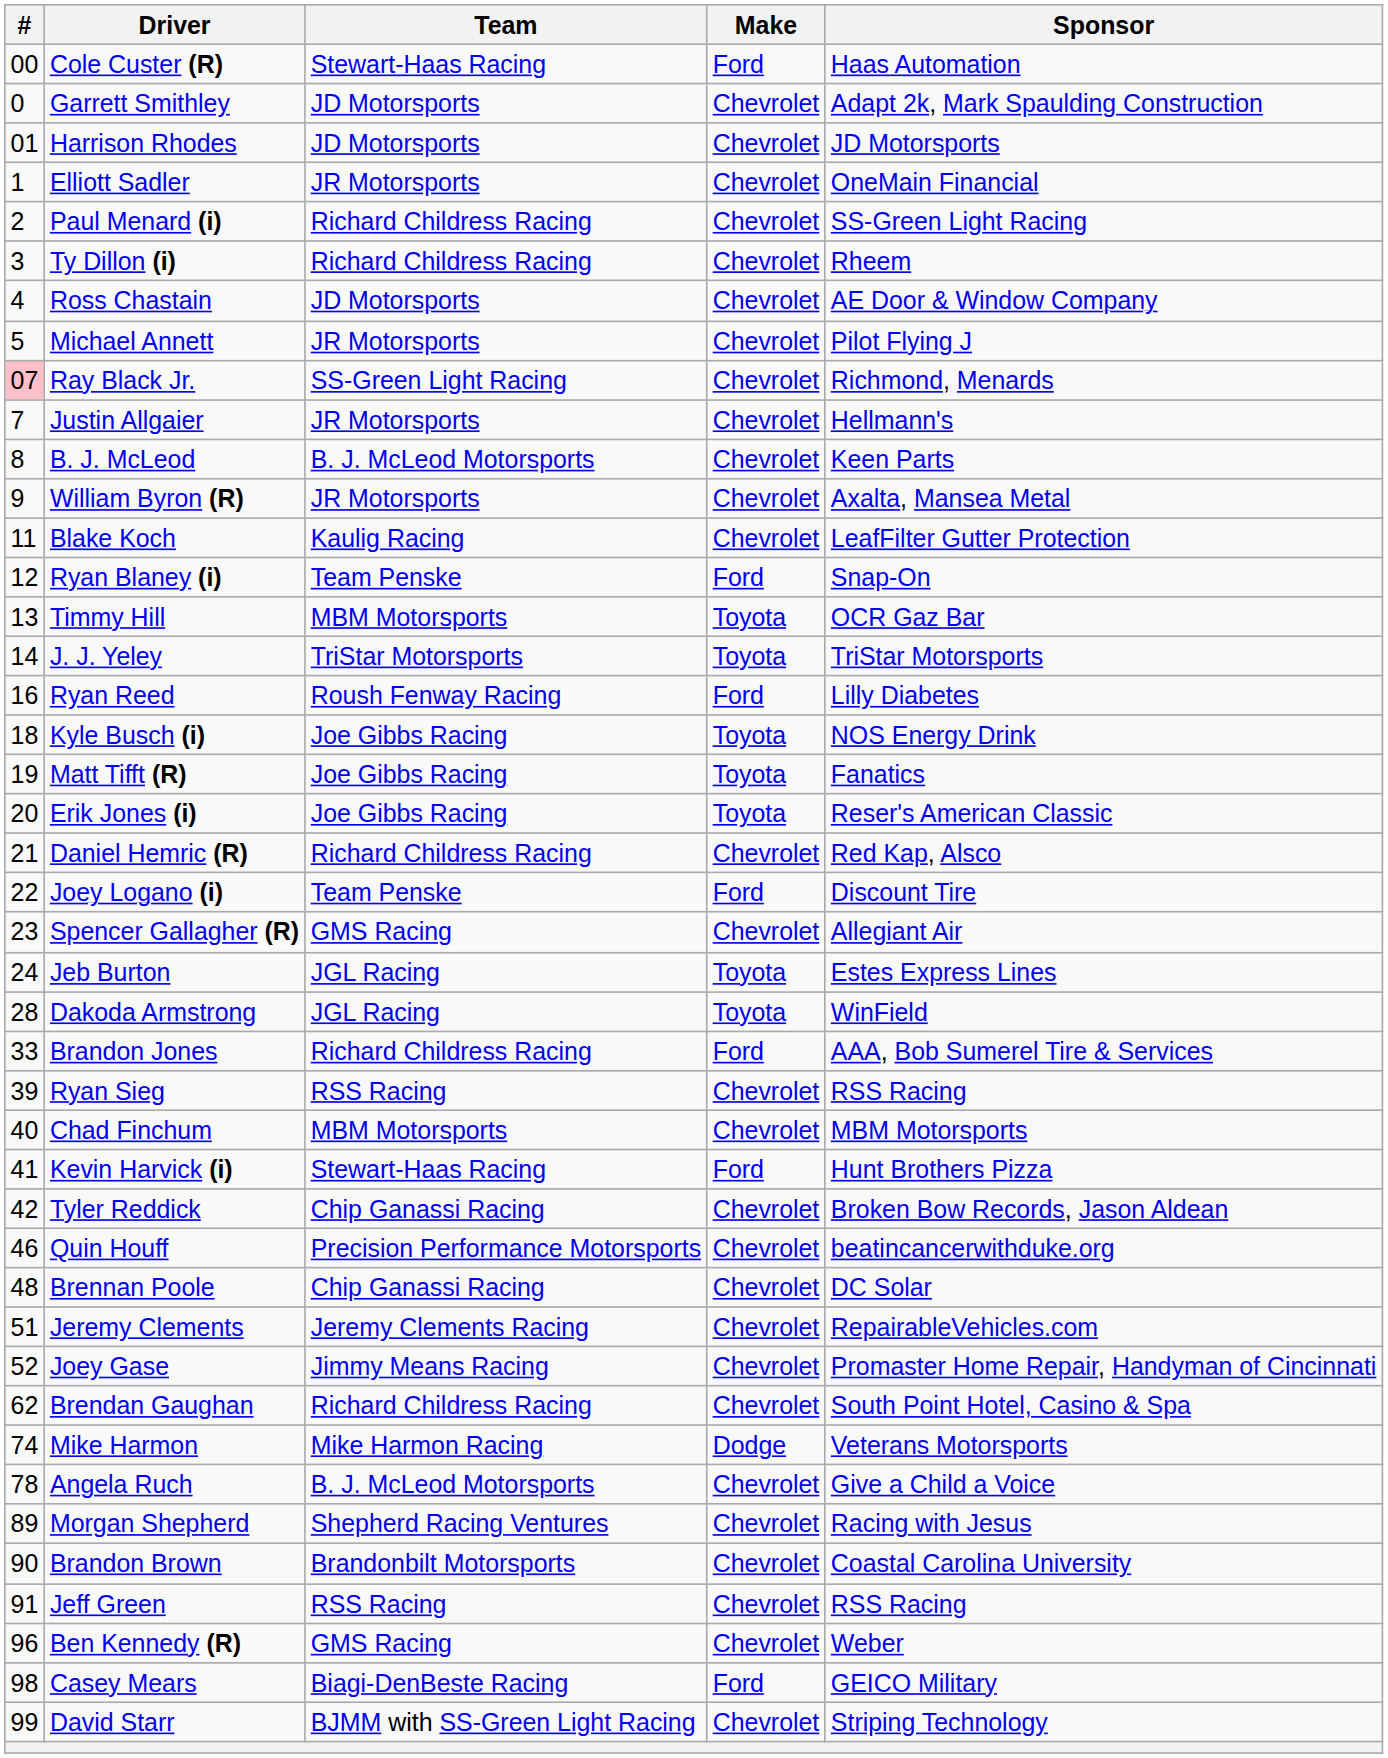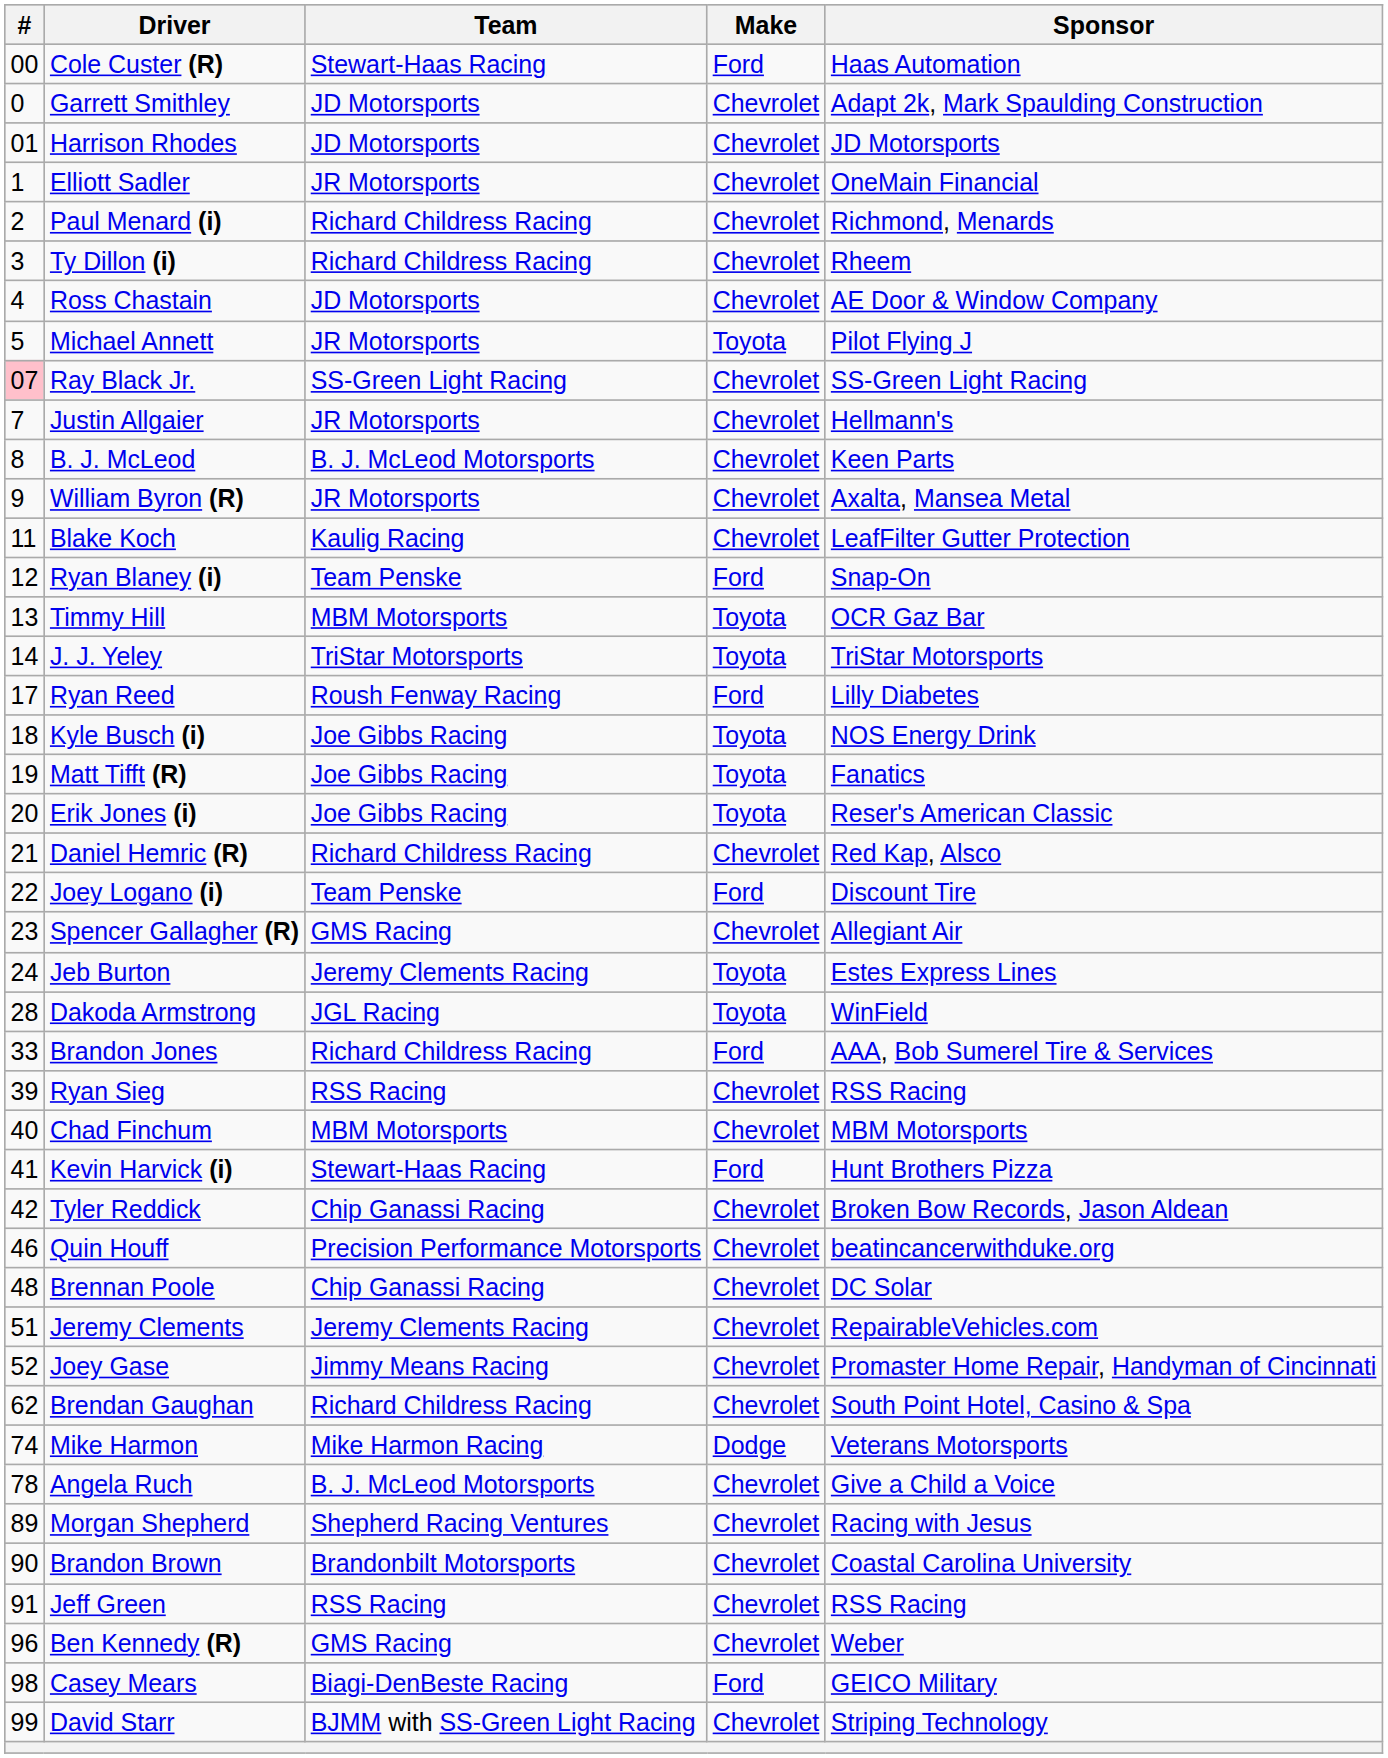Paul Menard (i) | Sponsor: SS-Green Light Racing -> Richmond, Menards
Michael Annett | Make: Chevrolet -> Toyota
Ray Black Jr. | Sponsor: Richmond, Menards -> SS-Green Light Racing
Ryan Reed | #: 16 -> 17
Jeb Burton | Team: JGL Racing -> Jeremy Clements Racing
